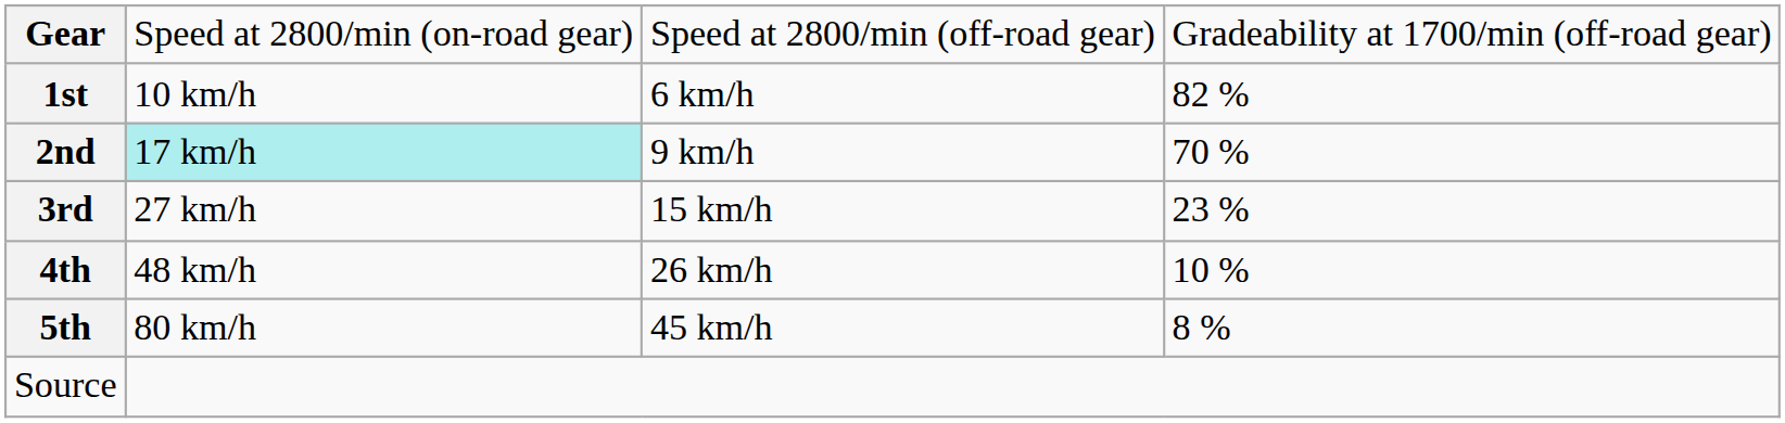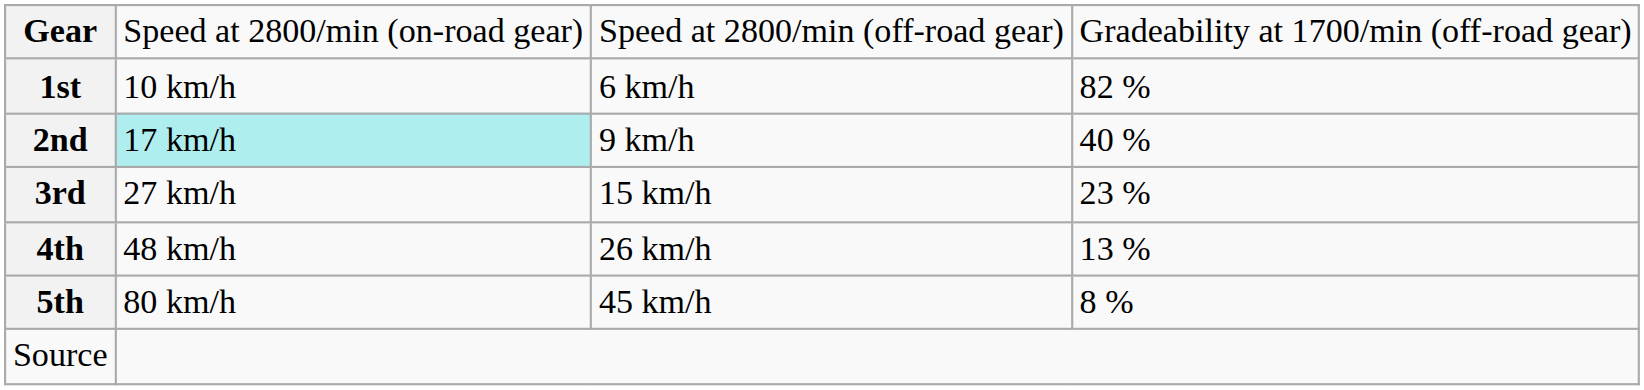2nd | column 4: 70 % -> 40 %
4th | column 4: 10 % -> 13 %
